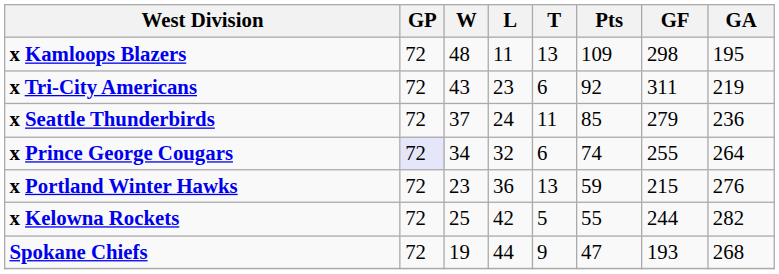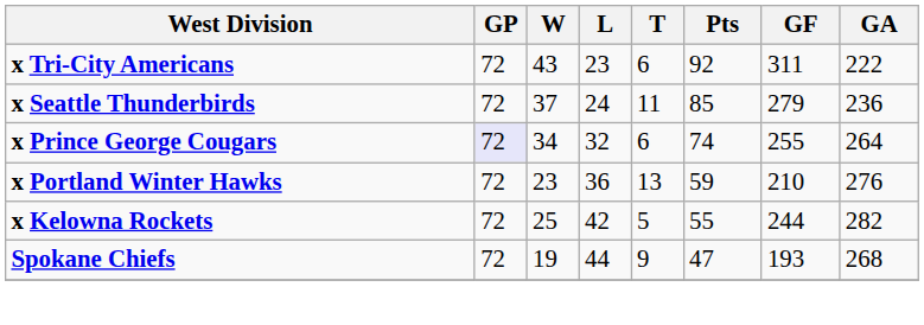- row: x Kamloops Blazers | 72 | 48 | 11 | 13 | 109 | 298 | 195
x Tri-City Americans | GA: 219 -> 222
x Portland Winter Hawks | GF: 215 -> 210
